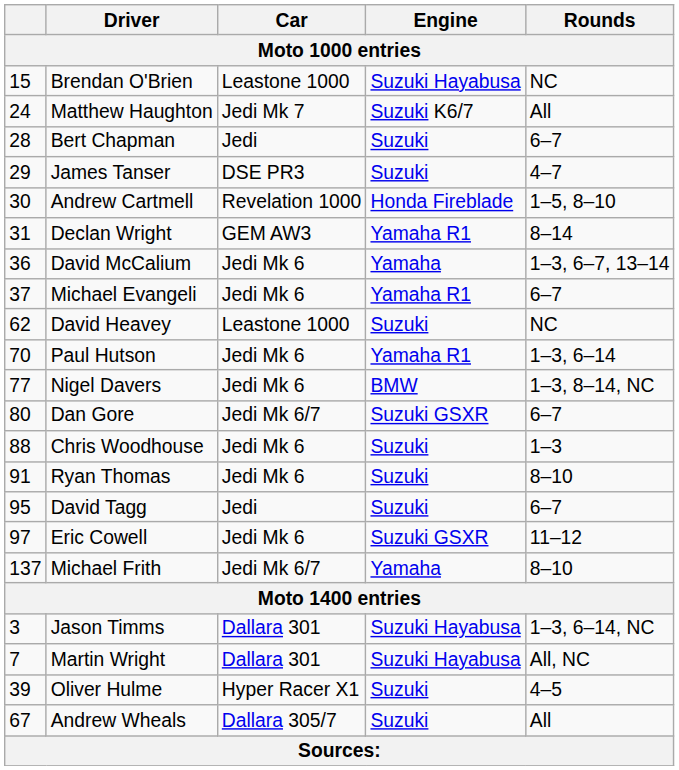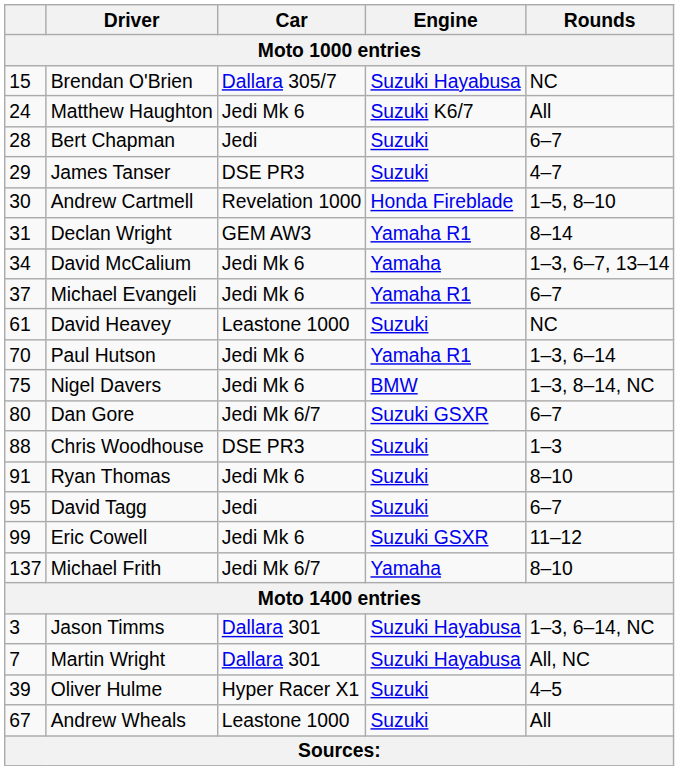Brendan O'Brien | Car: Leastone 1000 -> Dallara 305/7
Matthew Haughton | Car: Jedi Mk 7 -> Jedi Mk 6
David McCalium | column 1: 36 -> 34
David Heavey | column 1: 62 -> 61
Nigel Davers | column 1: 77 -> 75
Chris Woodhouse | Car: Jedi Mk 6 -> DSE PR3
Eric Cowell | column 1: 97 -> 99
Andrew Wheals | Car: Dallara 305/7 -> Leastone 1000
